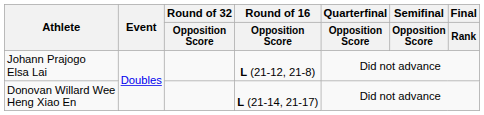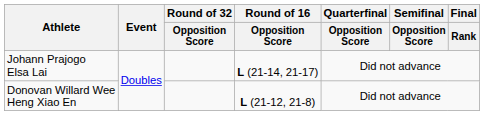Johann Prajogo Elsa Lai | Round of 16 / Opposition Score: L (21-12, 21-8) -> L (21-14, 21-17)
Donovan Willard Wee Heng Xiao En | Round of 16 / Opposition Score: L (21-14, 21-17) -> L (21-12, 21-8)
